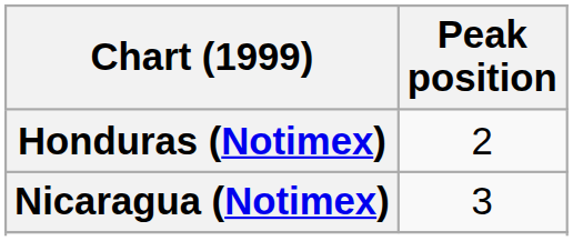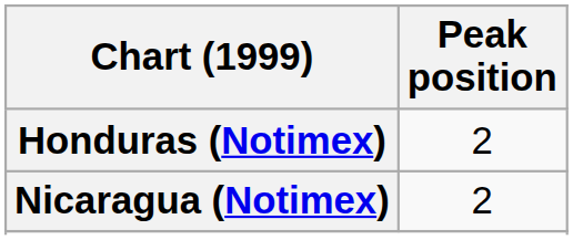Nicaragua (Notimex) | Peak position: 3 -> 2
